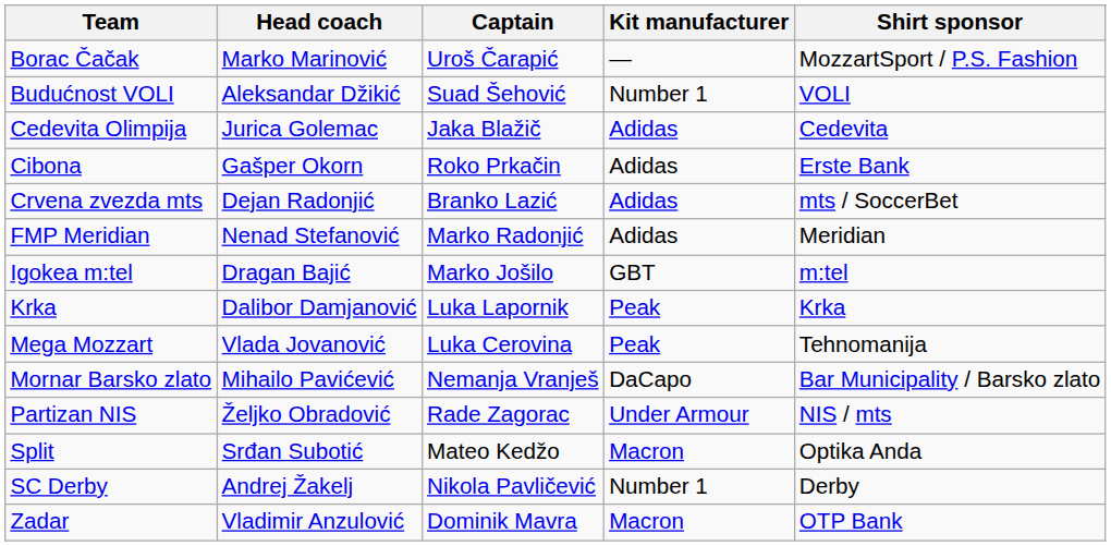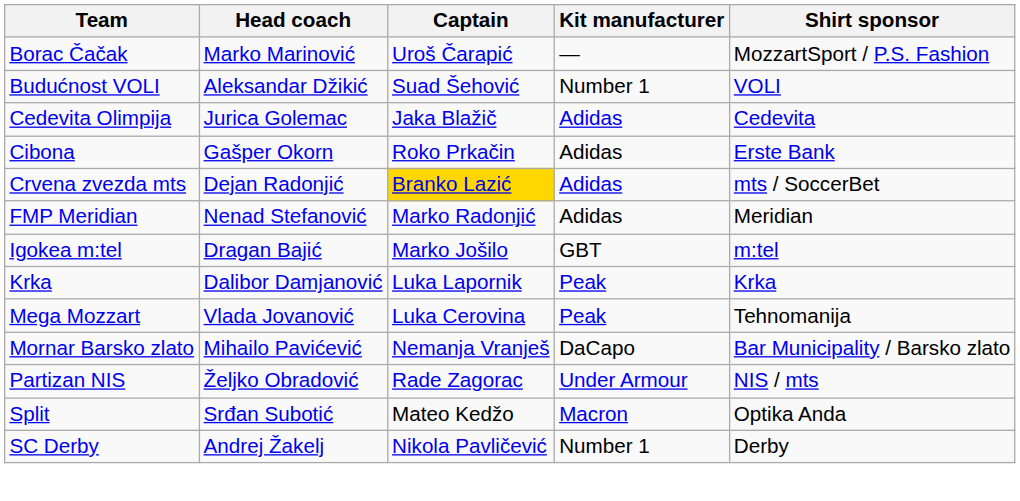Crvena zvezda mts | Captain: no background -> gold background
- row: Zadar | Vladimir Anzulović | Dominik Mavra | Macron | OTP Bank
